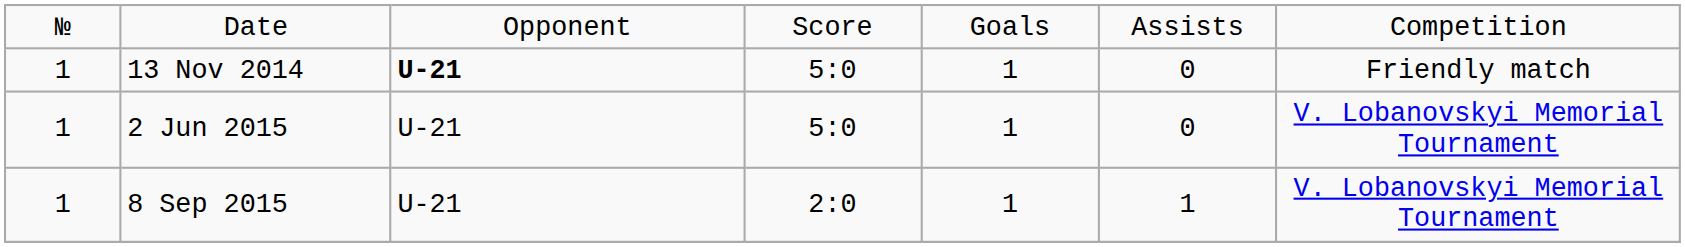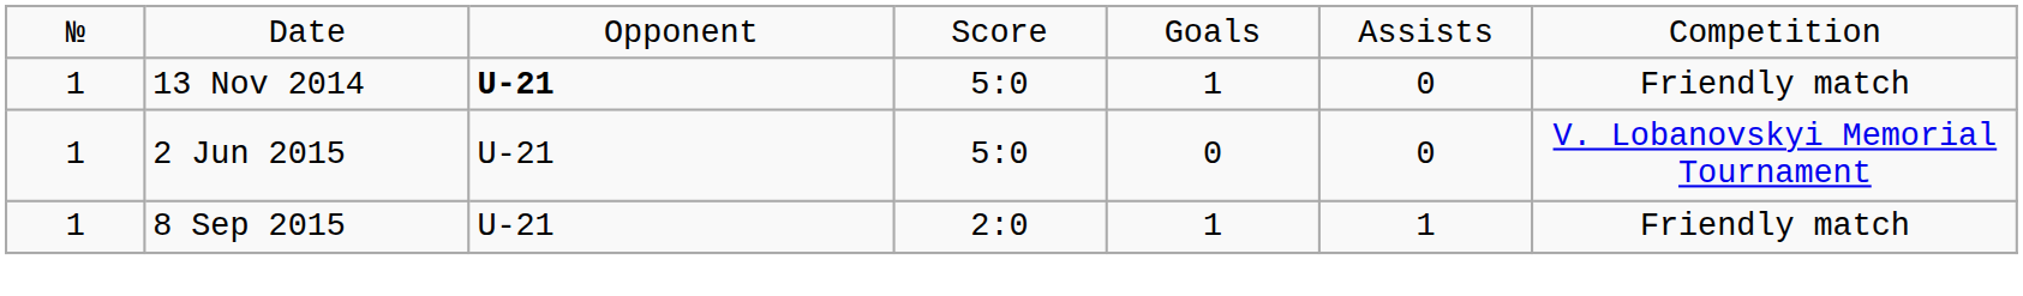2 Jun 2015 | column 5: 1 -> 0
8 Sep 2015 | column 7: V. Lobanovskyi Memorial Tournament -> Friendly match
